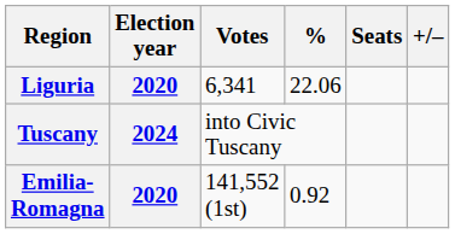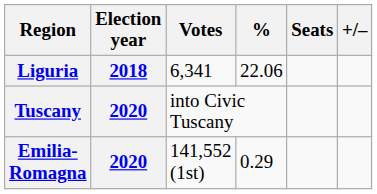Liguria | Election year: 2020 -> 2018
Tuscany | Election year: 2024 -> 2020
Emilia-Romagna | %: 0.92 -> 0.29
